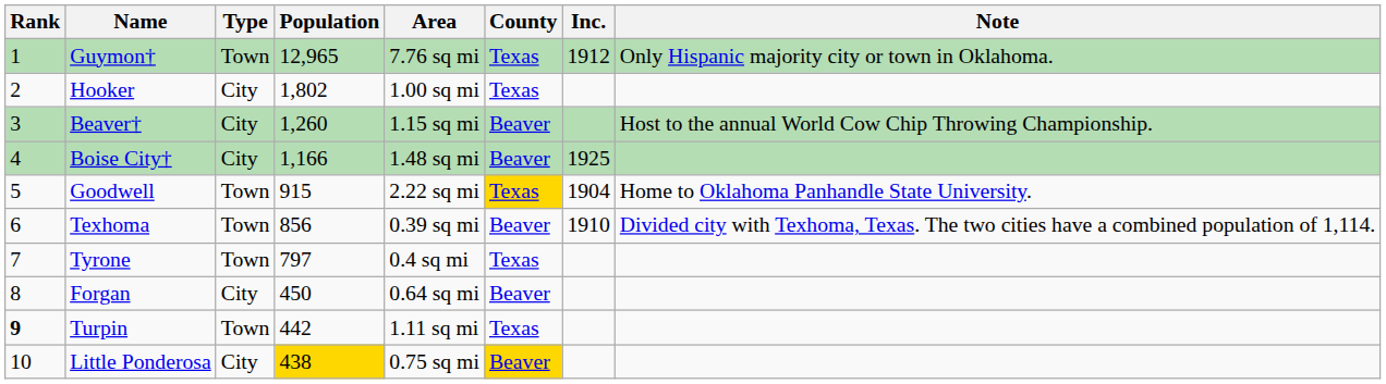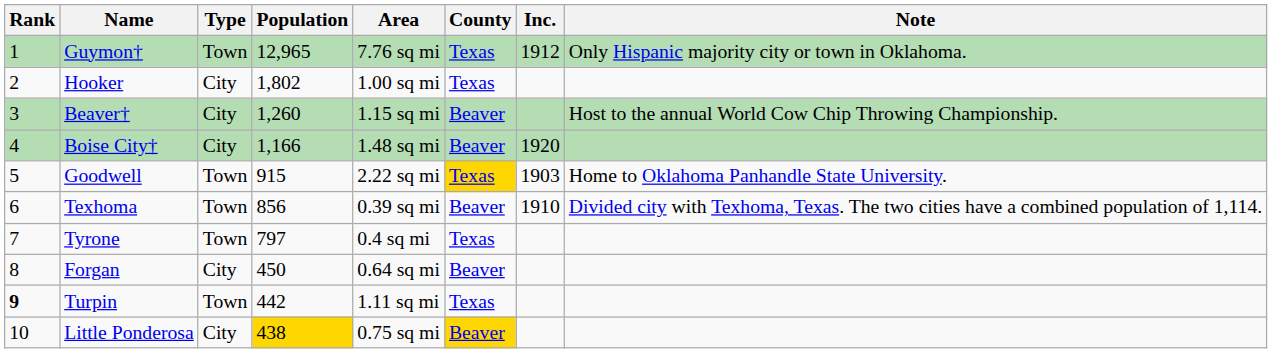Boise City† | Inc.: 1925 -> 1920
Goodwell | Inc.: 1904 -> 1903
